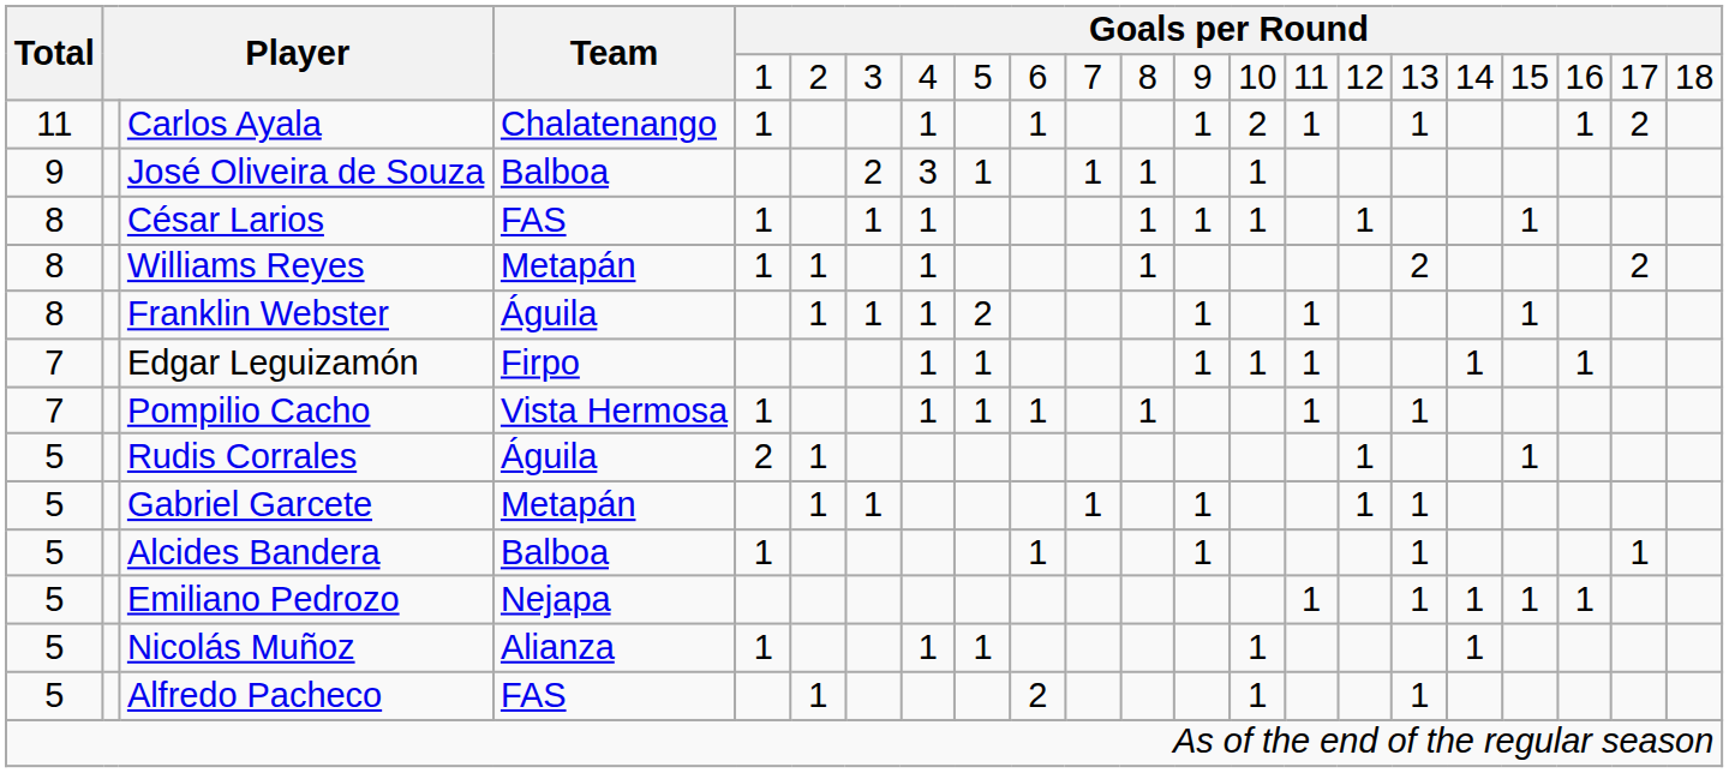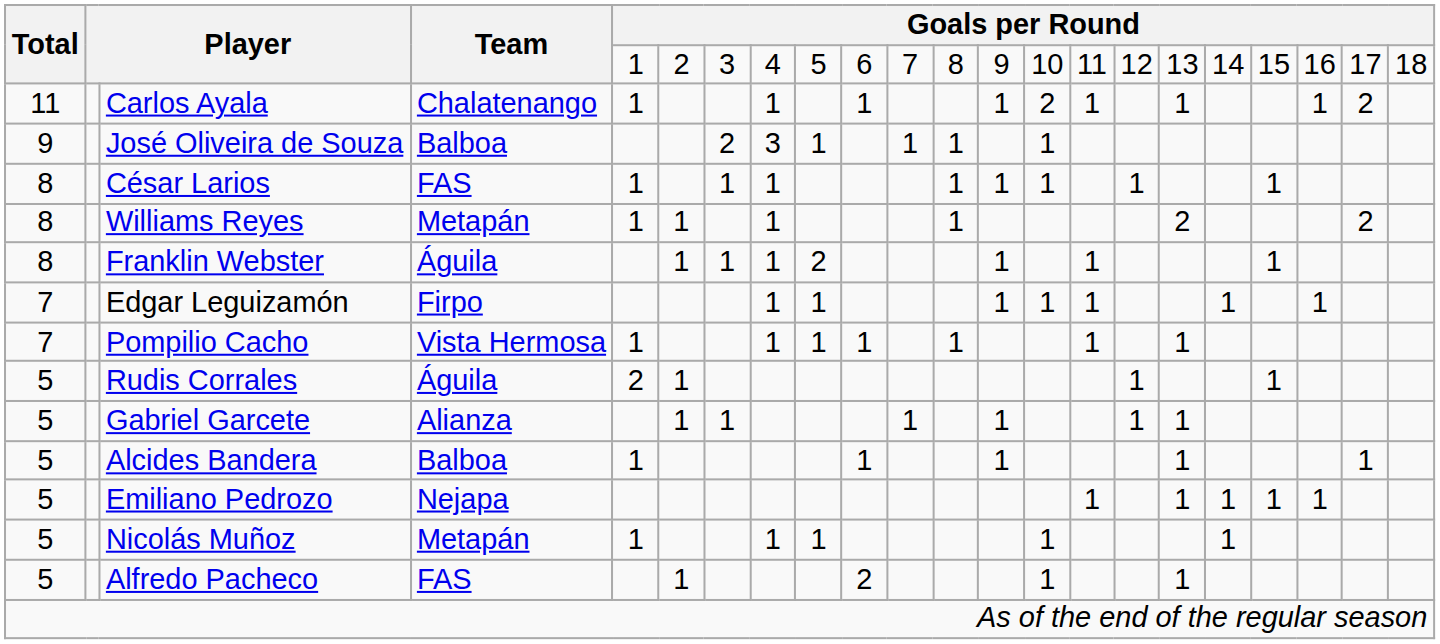Gabriel Garcete | Team: Metapán -> Alianza
Nicolás Muñoz | Team: Alianza -> Metapán
